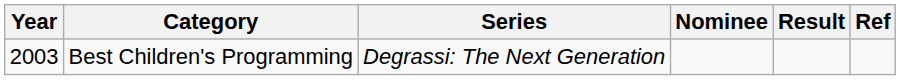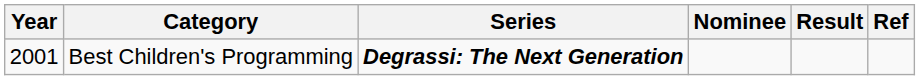Best Children's Programming | Year: 2003 -> 2001
Best Children's Programming | Series: normal -> bold
